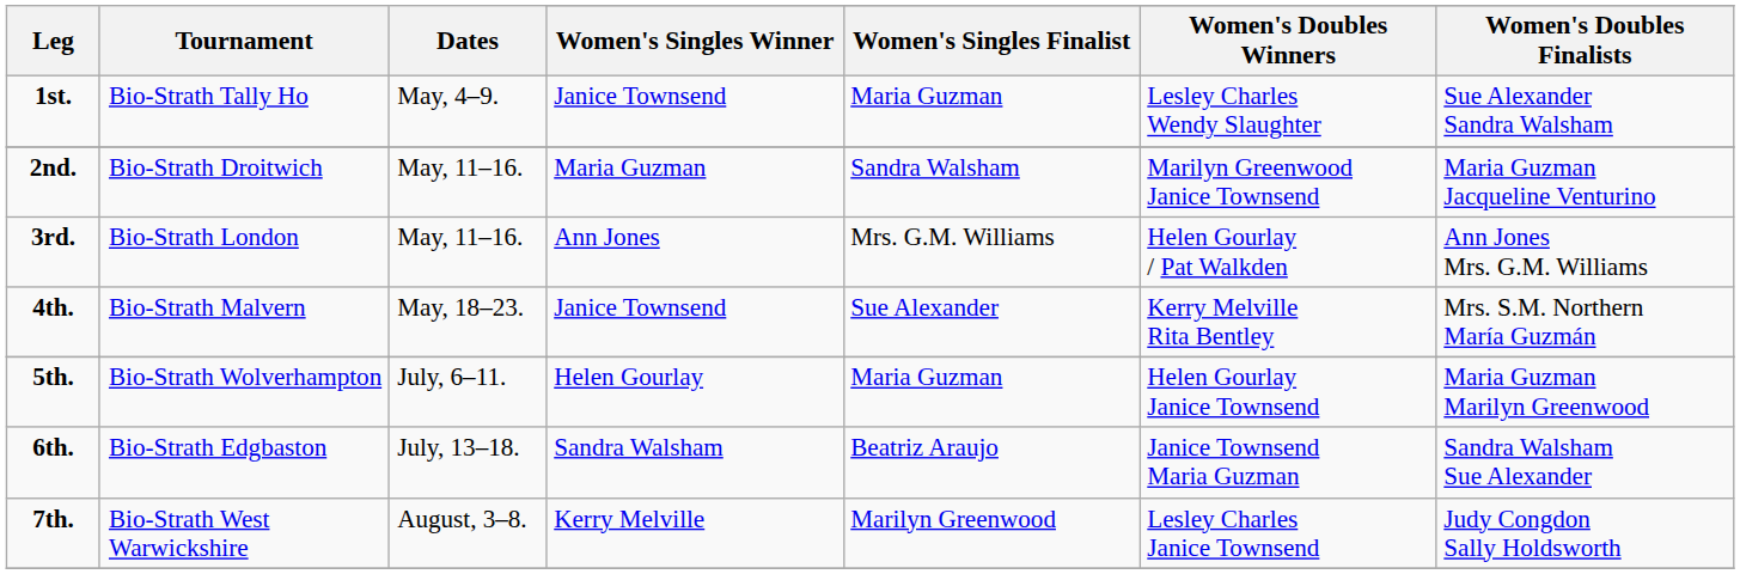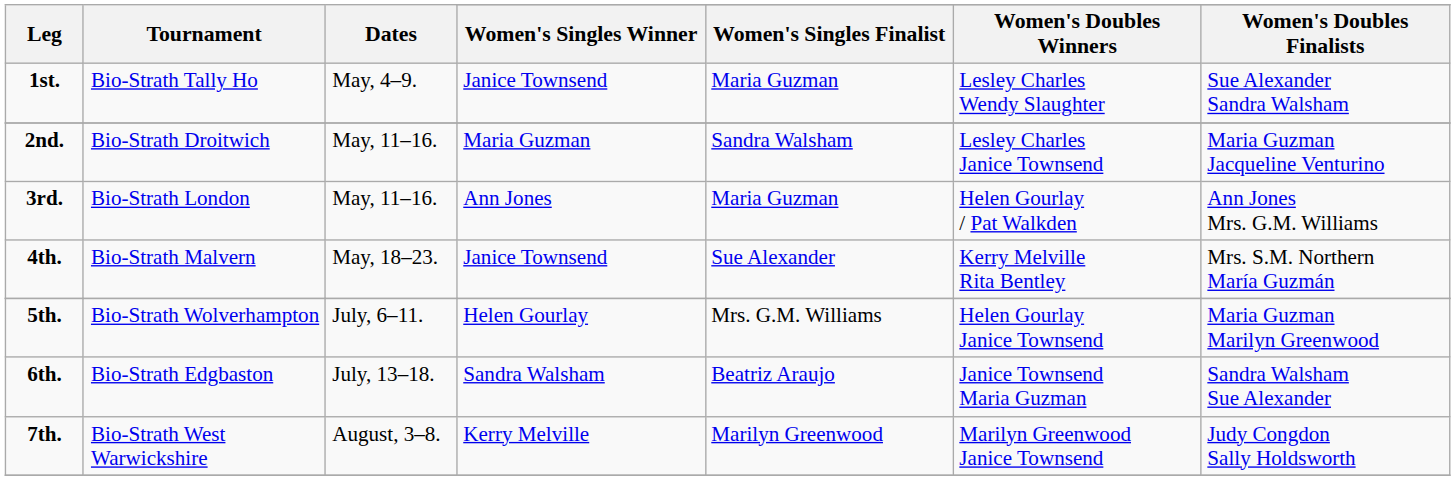2nd. | Women's Doubles Winners: Marilyn Greenwood Janice Townsend -> Lesley Charles Janice Townsend
3rd. | Women's Singles Finalist: Mrs. G.M. Williams -> Maria Guzman
5th. | Women's Singles Finalist: Maria Guzman -> Mrs. G.M. Williams
7th. | Women's Doubles Winners: Lesley Charles Janice Townsend -> Marilyn Greenwood Janice Townsend
